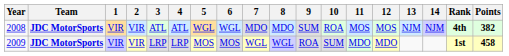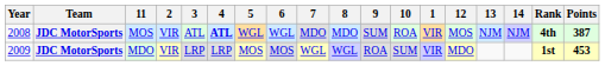columns swapped: 1 <-> 11
2008 | 4: normal -> bold
2008 | Points: 382 -> 387
2009 | Points: 458 -> 453
